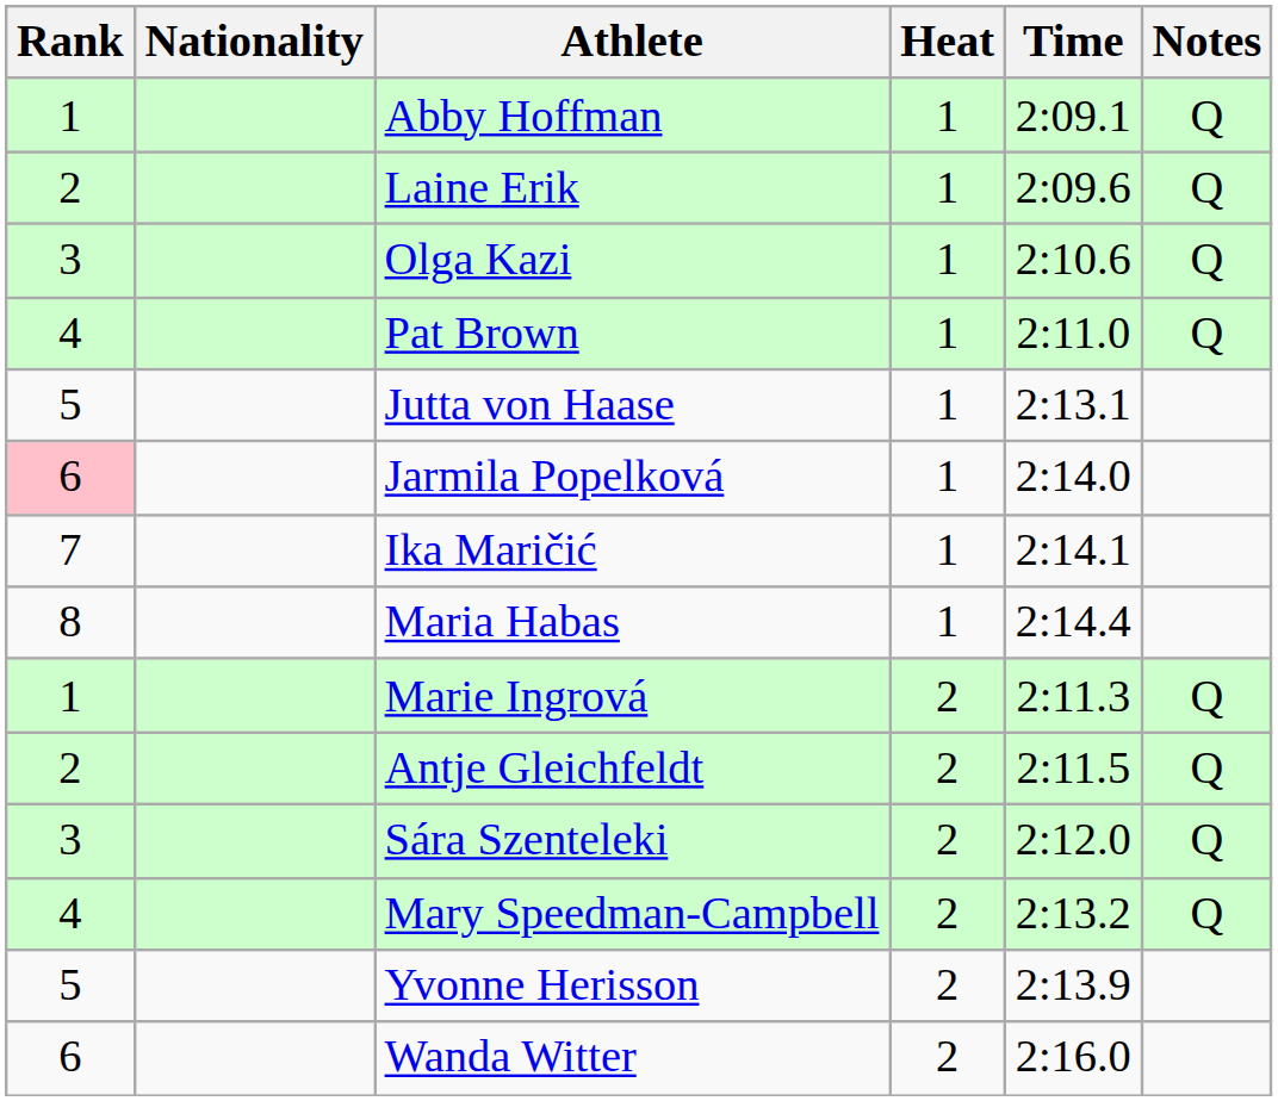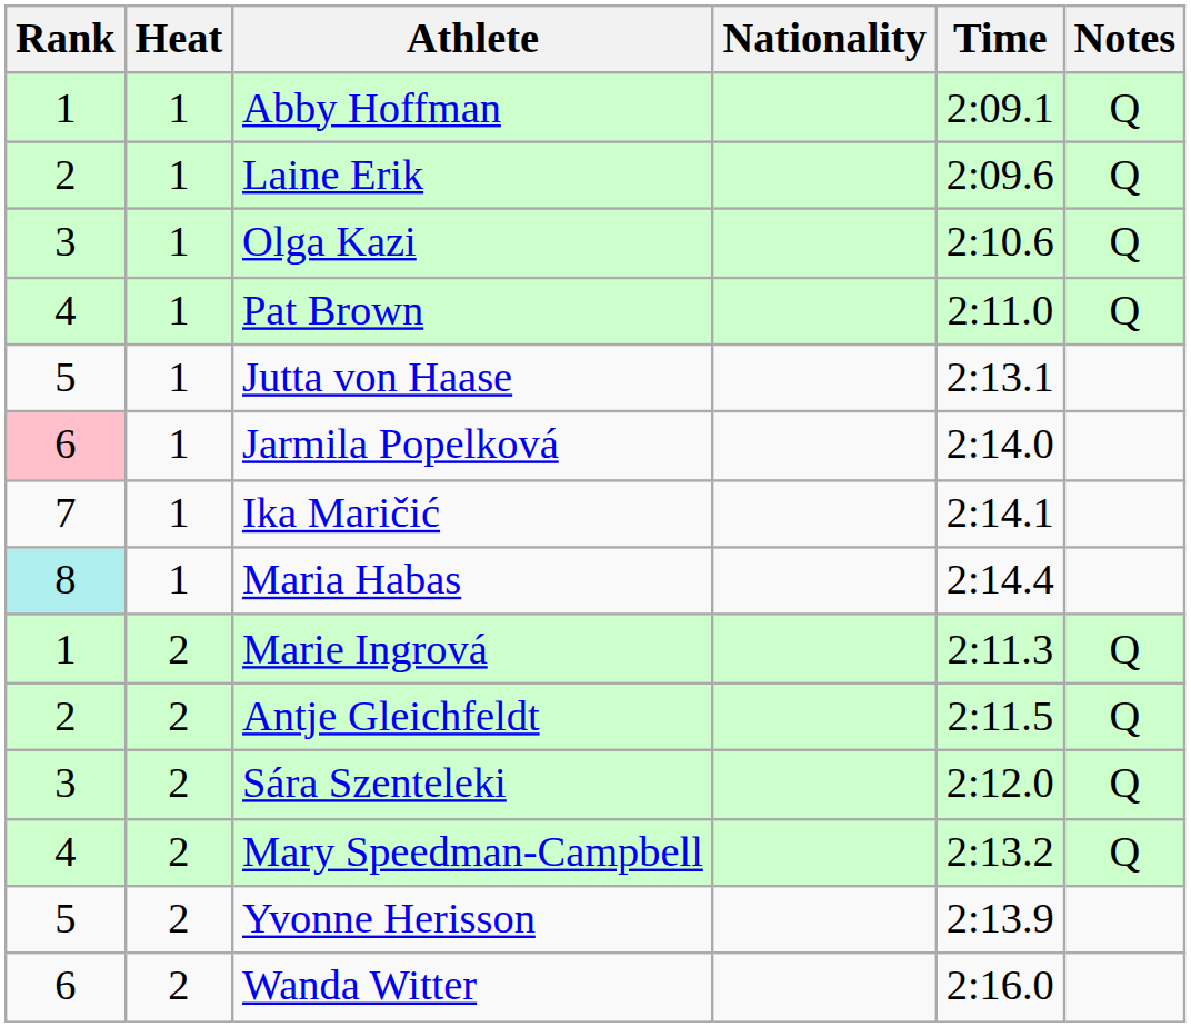columns swapped: Heat <-> Nationality
Maria Habas | Rank: no background -> paleturquoise background
